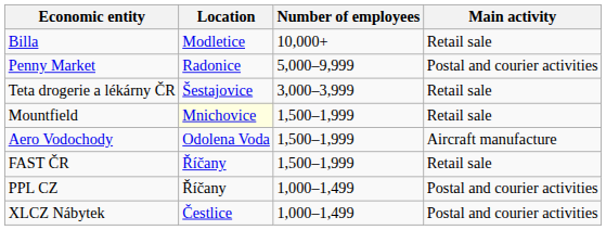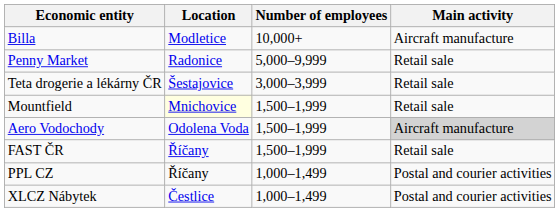Billa | Main activity: Retail sale -> Aircraft manufacture
Penny Market | Main activity: Postal and courier activities -> Retail sale
Aero Vodochody | Main activity: no background -> lightgrey background
